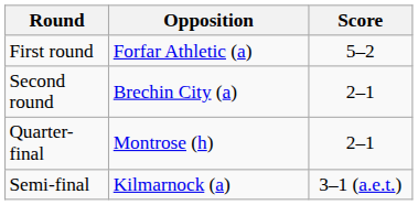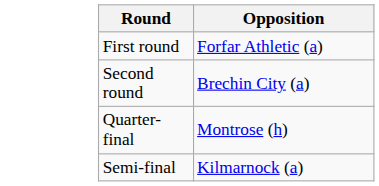- column: Score | 5–2 | 2–1 | 2–1 | 3–1 (a.e.t.)
